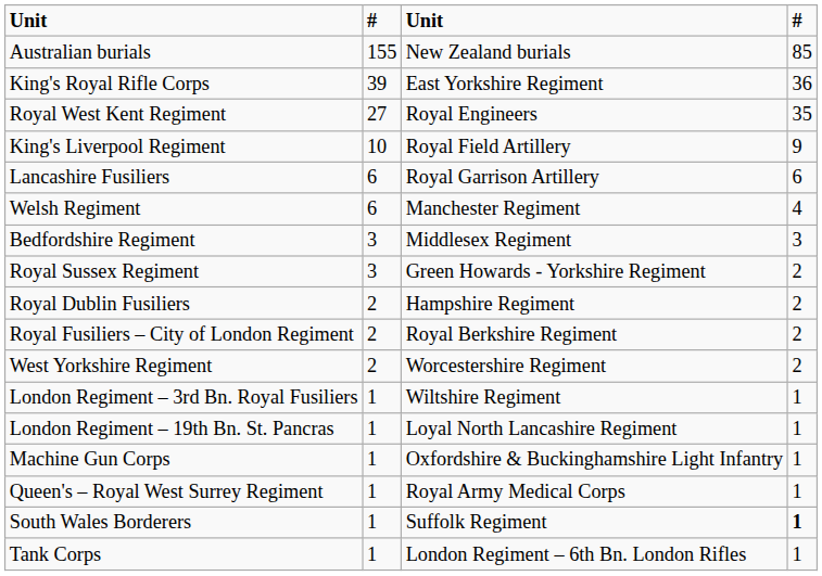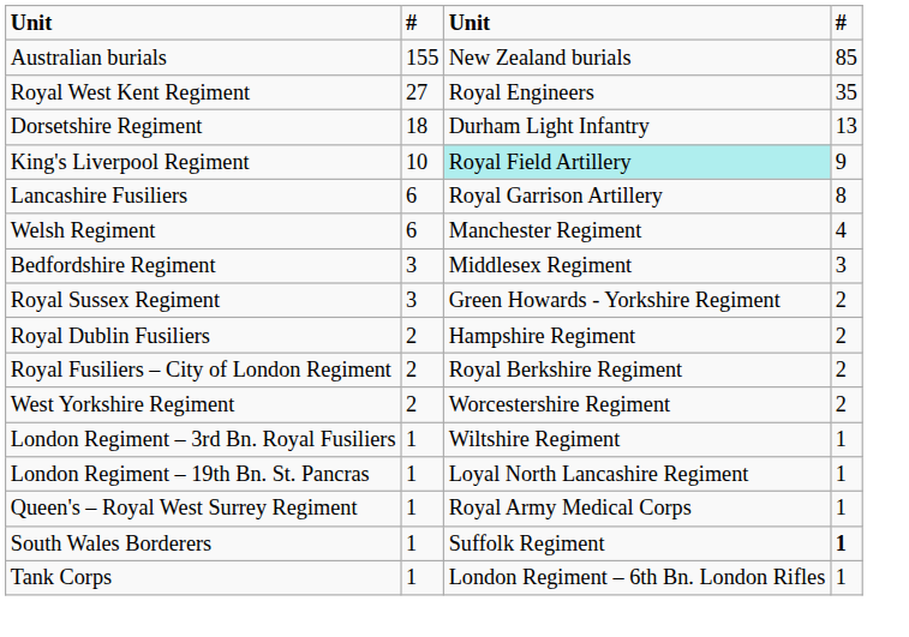- row: King's Royal Rifle Corps | 39 | East Yorkshire Regiment | 36
+ row: Dorsetshire Regiment | 18 | Durham Light Infantry | 13
King's Liverpool Regiment | column 3: no background -> paleturquoise background
Lancashire Fusiliers | column 4: 6 -> 8
- row: Machine Gun Corps | 1 | Oxfordshire & Buckinghamshire Light Infantry | 1
